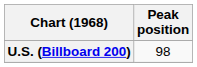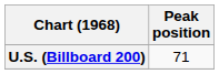U.S. (Billboard 200) | Peak position: 98 -> 71
